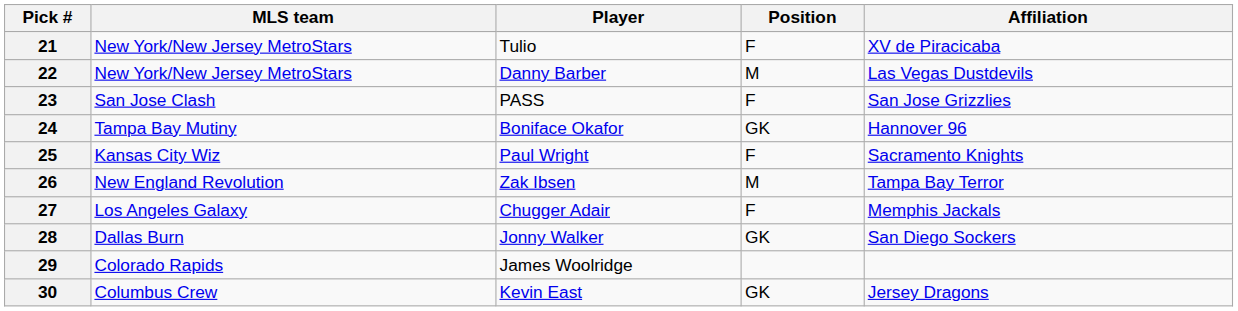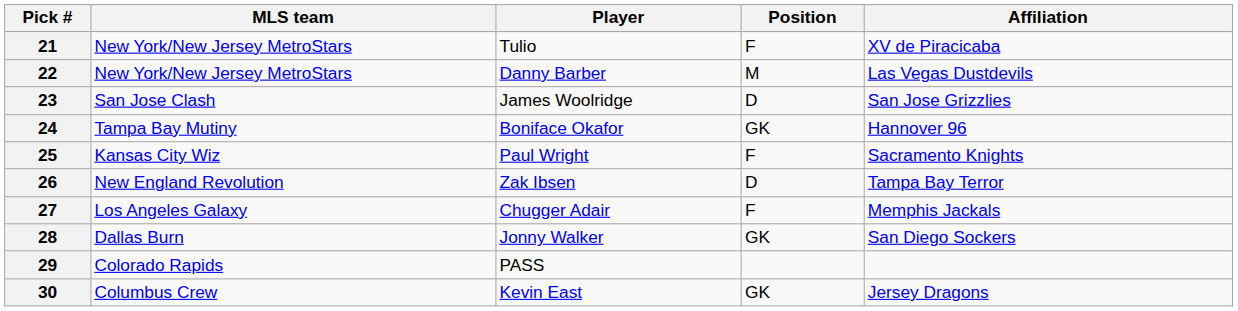23 | Player: PASS -> James Woolridge
23 | Position: F -> D
26 | Position: M -> D
29 | Player: James Woolridge -> PASS
